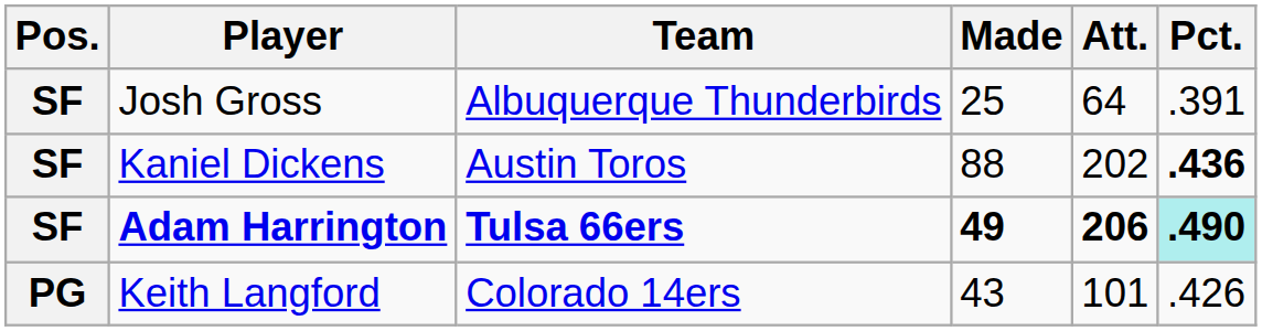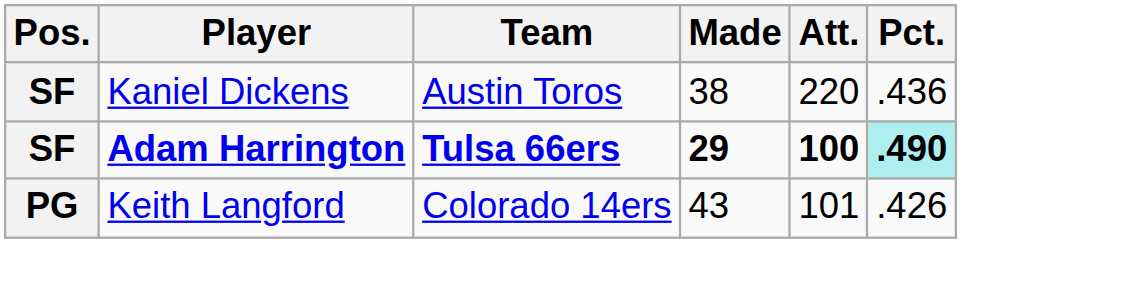- row: SF | Josh Gross | Albuquerque Thunderbirds | 25 | 64 | .391
Kaniel Dickens | Made: 88 -> 38
Kaniel Dickens | Att.: 202 -> 220
Kaniel Dickens | Pct.: bold -> normal
Adam Harrington | Made: 49 -> 29
Adam Harrington | Att.: 206 -> 100
